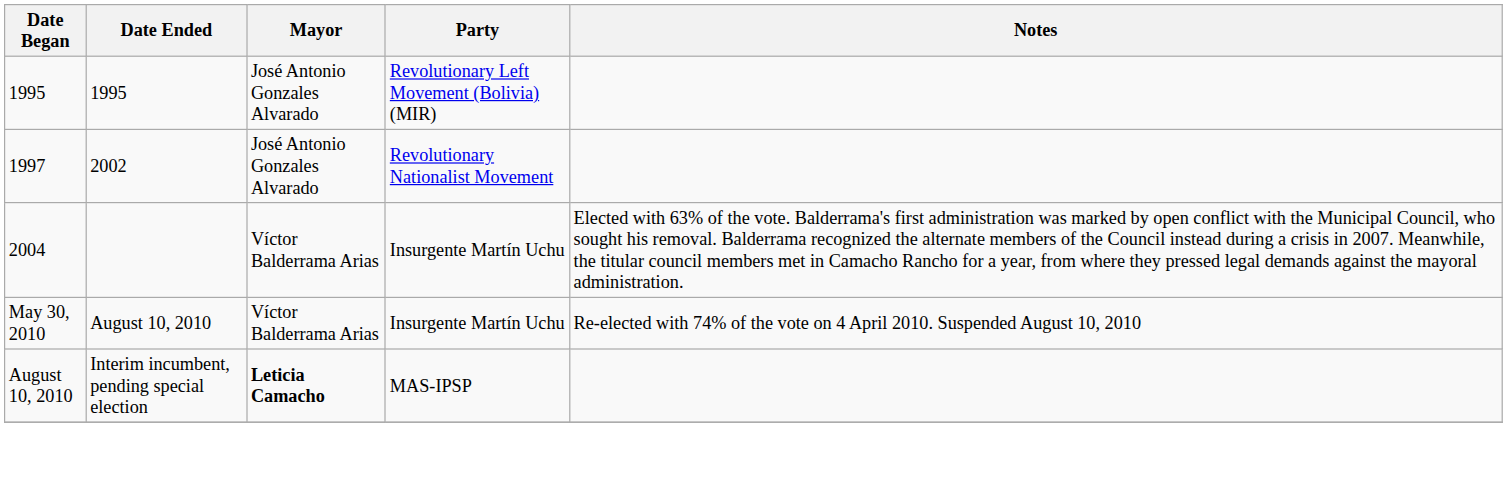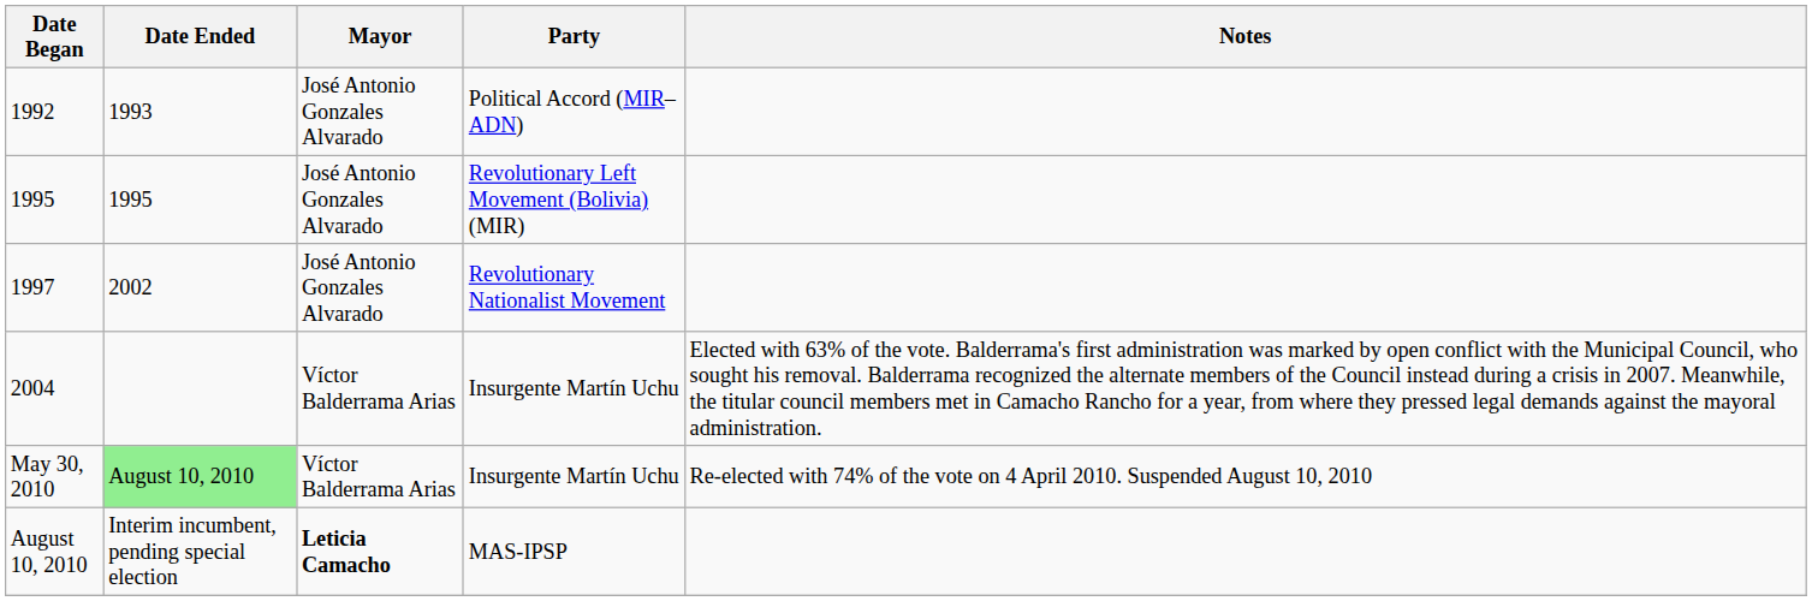+ row: 1992 | 1993 | José Antonio Gonzales Alvarado | Political Accord (MIR–ADN)
May 30, 2010 | Date Ended: no background -> lightgreen background
